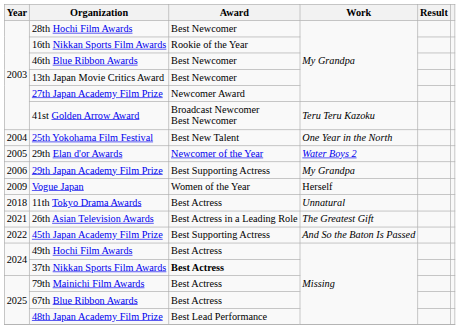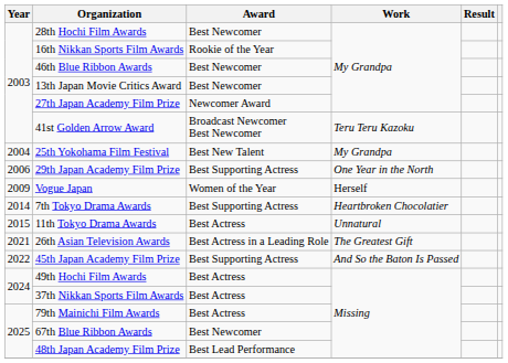25th Yokohama Film Festival | Work: One Year in the North -> My Grandpa
- row: 2005 | 29th Elan d'or Awards | Newcomer of the Year | Water Boys 2
29th Japan Academy Film Prize | Work: My Grandpa -> One Year in the North
+ row: 2014 | 7th Tokyo Drama Awards | Best Supporting Actress | Heartbroken Chocolatier
11th Tokyo Drama Awards | Year: 2018 -> 2015
37th Nikkan Sports Film Awards | Award: bold -> normal
67th Blue Ribbon Awards | Award: Best Actress -> Best Newcomer
